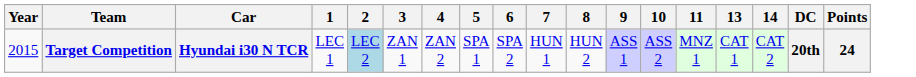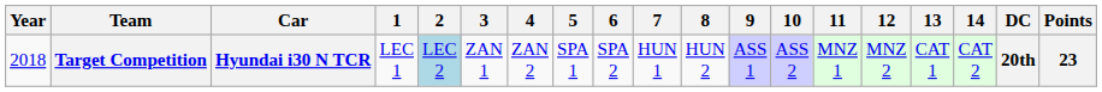+ column: 12 | MNZ 2
Target Competition | Year: 2015 -> 2018
Target Competition | Points: 24 -> 23
